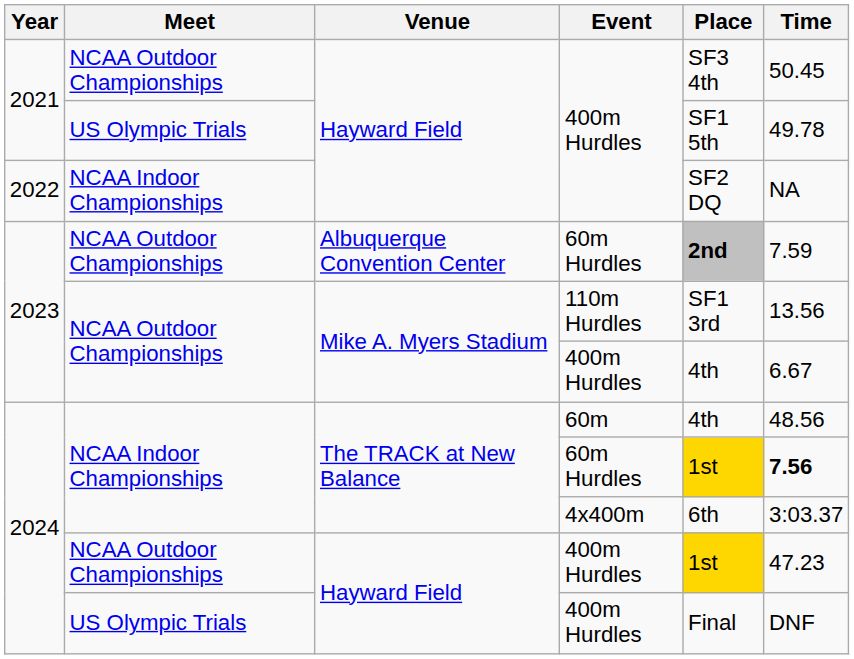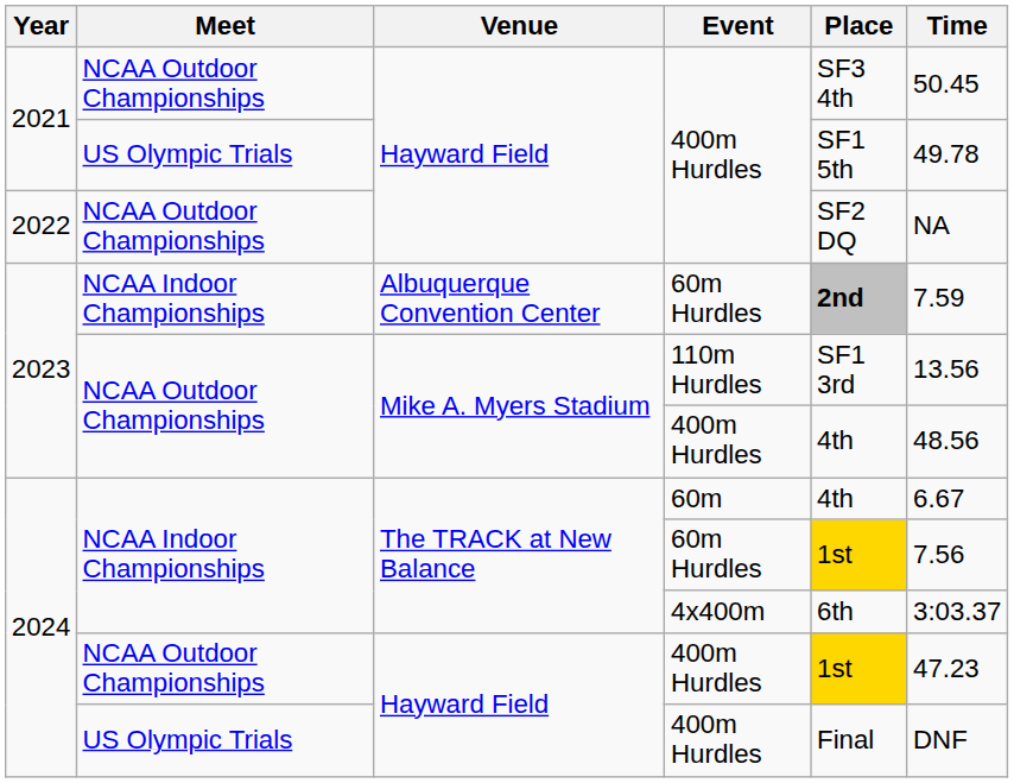2022 / 400m Hurdles | Meet: NCAA Indoor Championships -> NCAA Outdoor Championships
2023 / 60m Hurdles | Meet: NCAA Outdoor Championships -> NCAA Indoor Championships
2023 / 400m Hurdles | Time: 6.67 -> 48.56
60m | Time: 48.56 -> 6.67
2024 / 60m Hurdles | Time: bold -> normal
